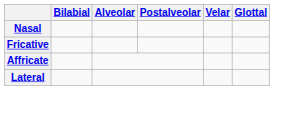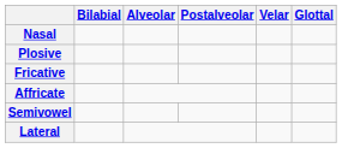+ row: Plosive
+ row: Semivowel
